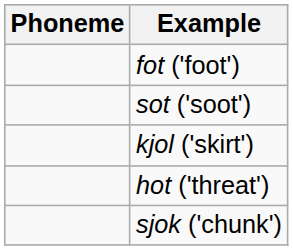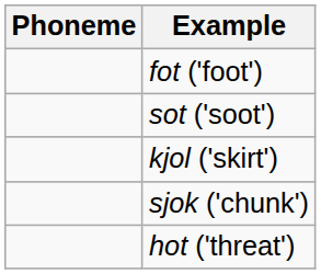rows swapped: sjok ('chunk') <-> hot ('threat')
